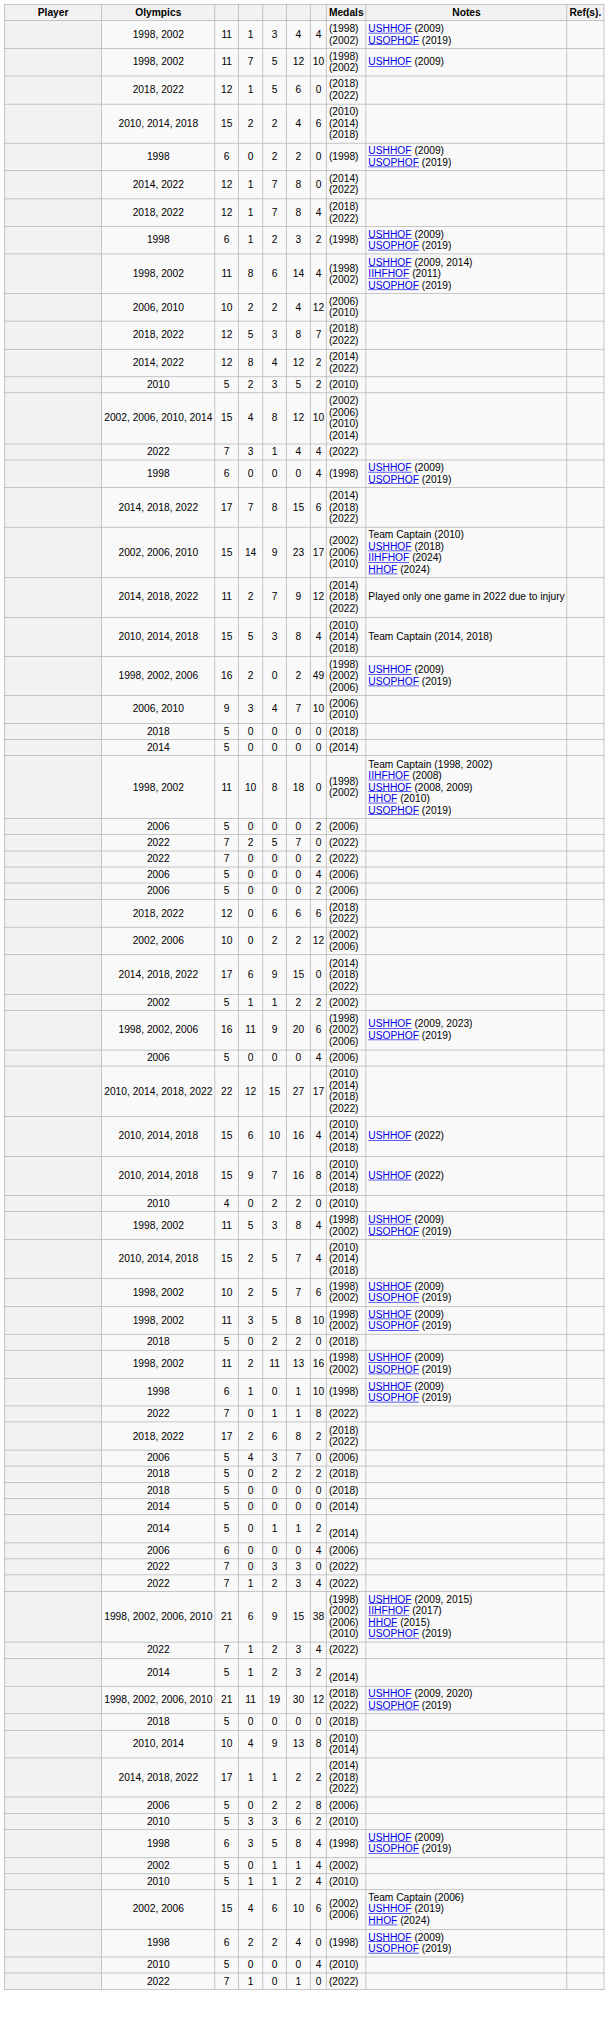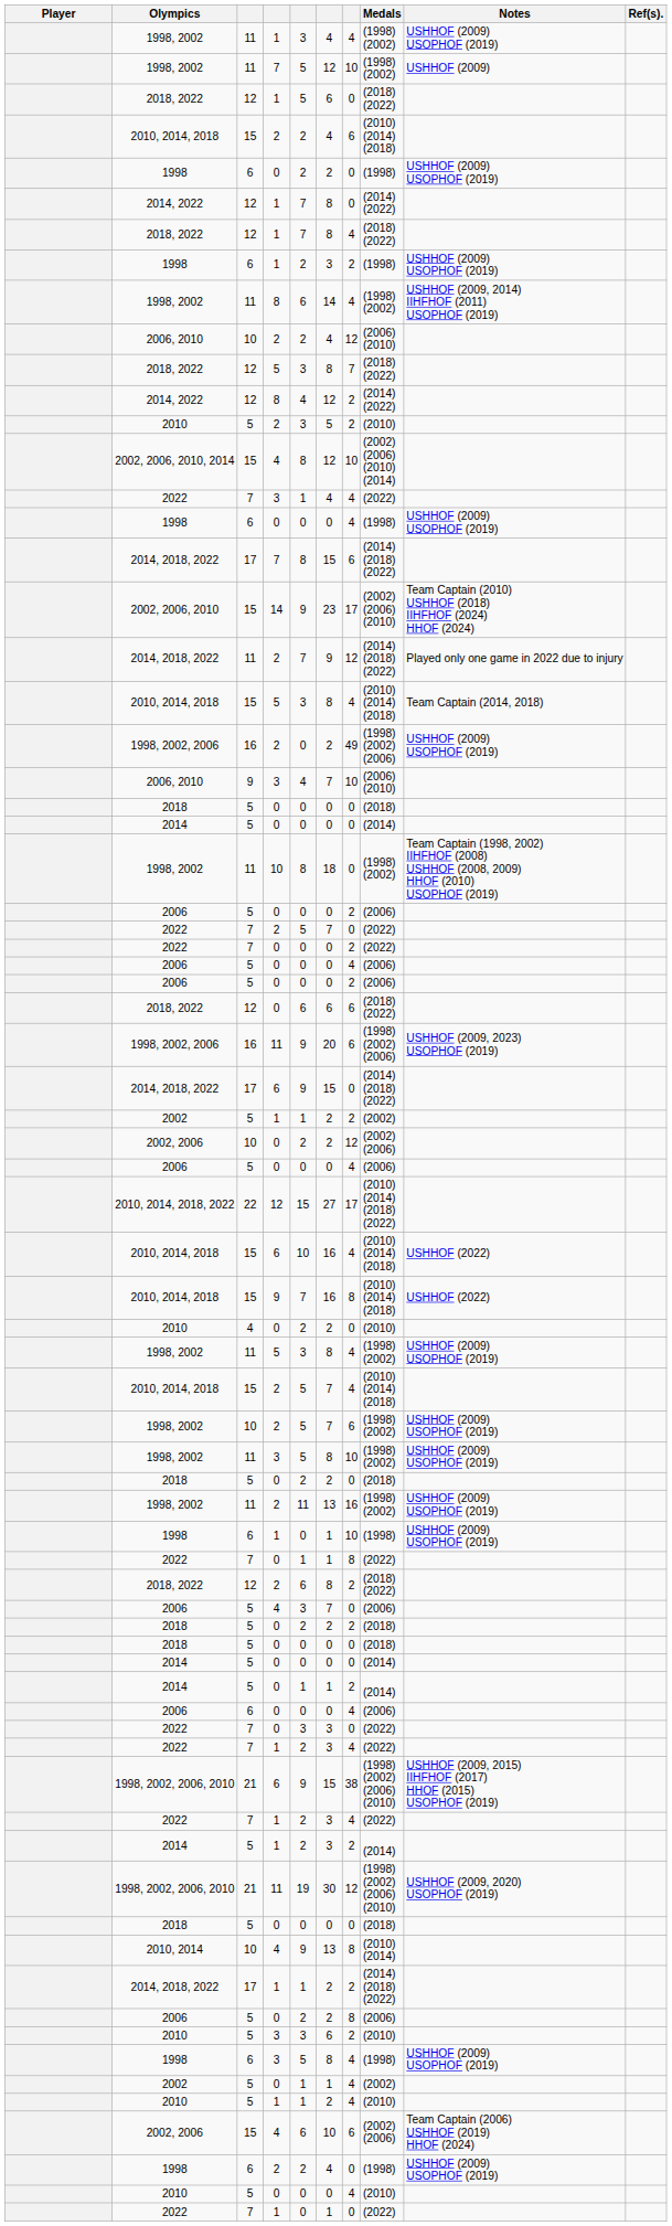rows swapped: 2002, 2006 / 0 <-> 1998, 2002, 2006 / 11
2018, 2022 / 2 | column 3: 17 -> 12
1998, 2002, 2006, 2010 / 11 | Medals: (2018) (2022) -> (1998) (2002) (2006) (2010)
